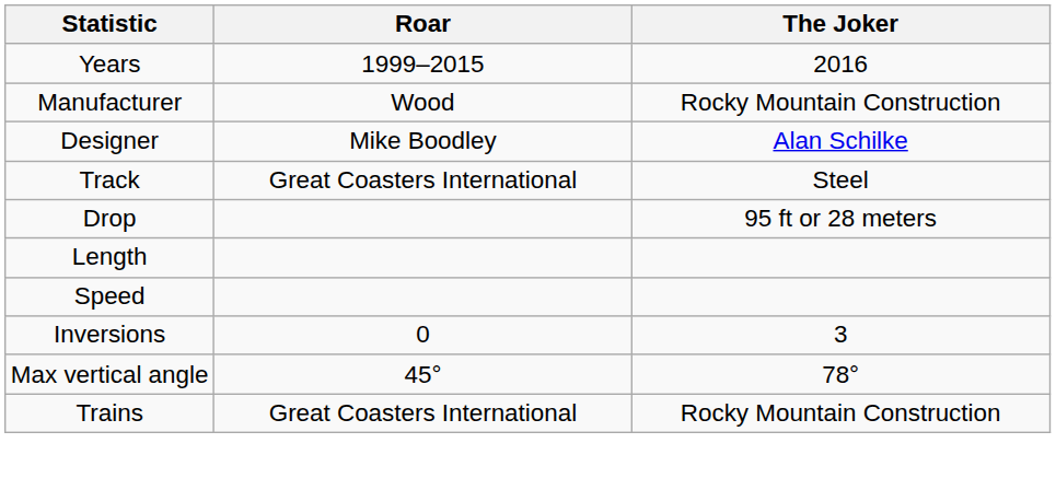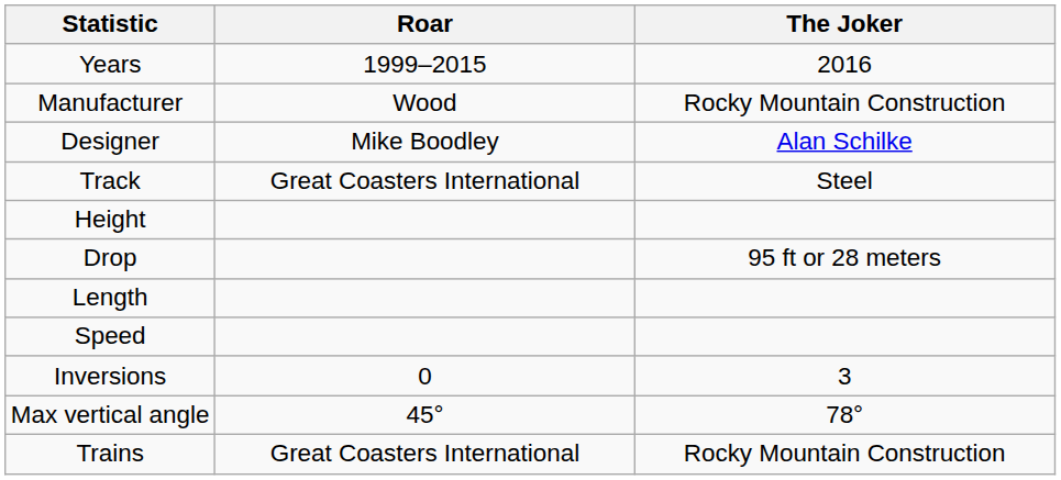+ row: Height
